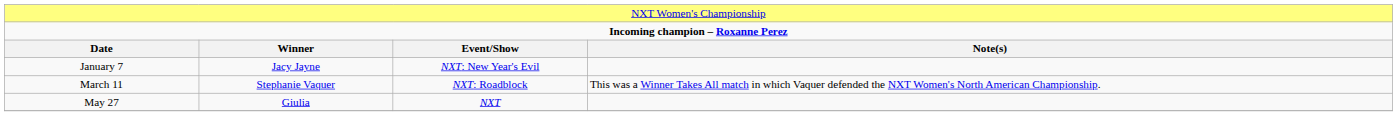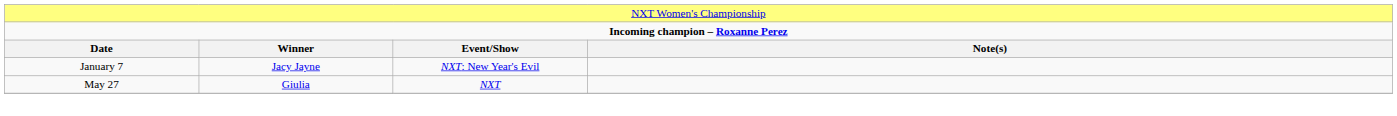- row: March 11 | Stephanie Vaquer | NXT: Roadblock | This was a Winner Takes All match in which Vaquer defended the NXT Women's North American Championship.
